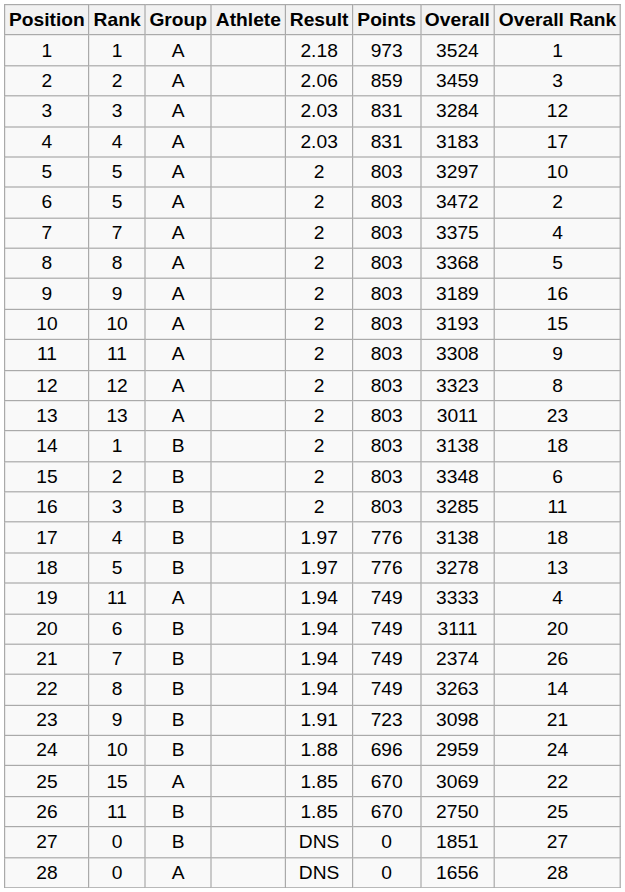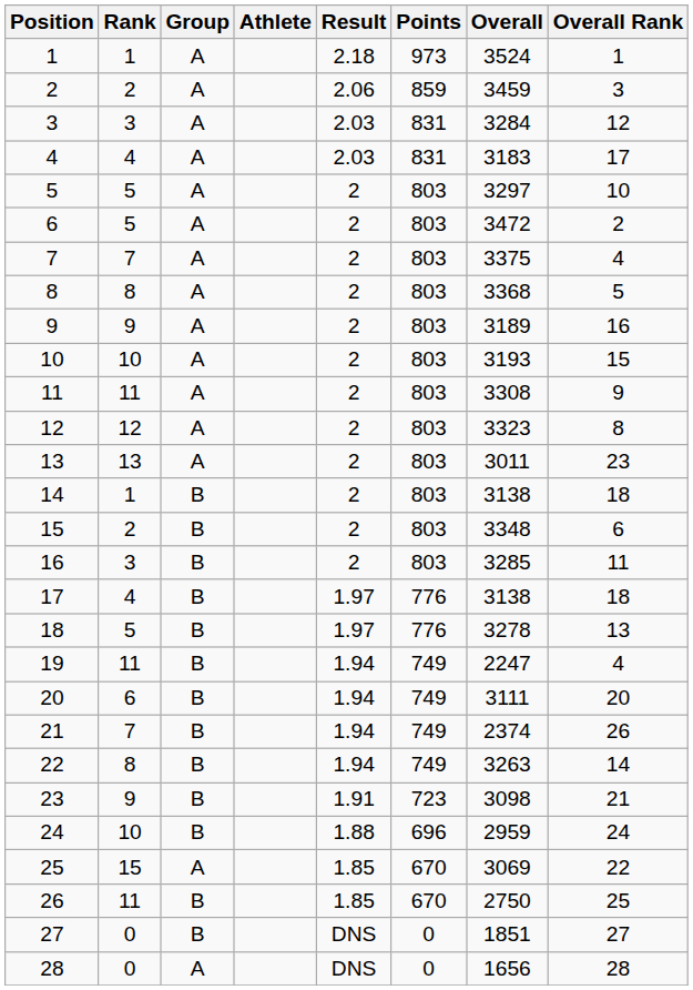19 | Group: A -> B
19 | Overall: 3333 -> 2247
